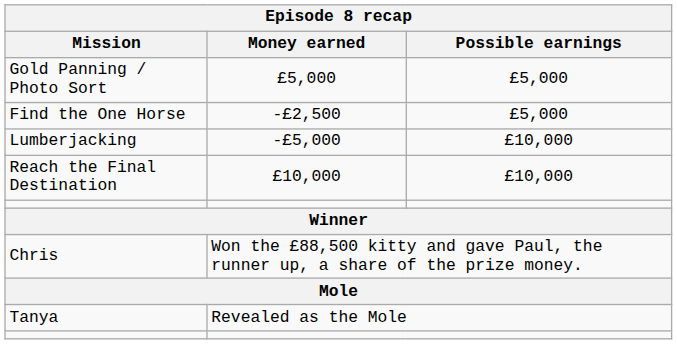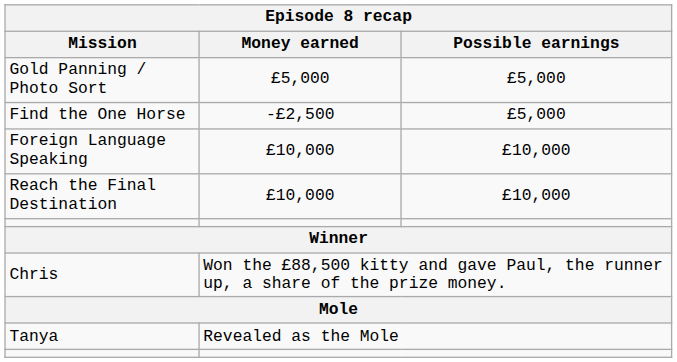- row: Lumberjacking | -£5,000 | £10,000
+ row: Foreign Language Speaking | £10,000 | £10,000
